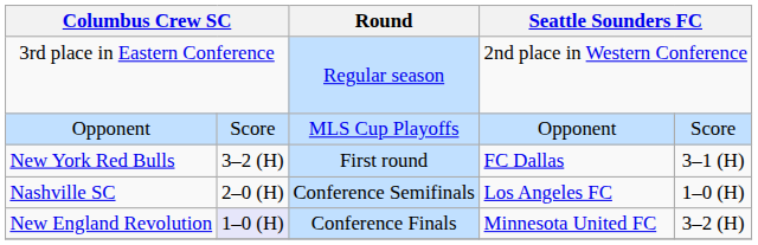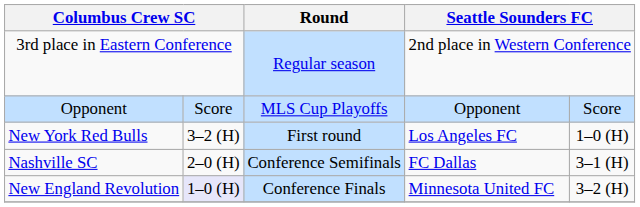New York Red Bulls | column 4: FC Dallas -> Los Angeles FC
New York Red Bulls | column 5: 3–1 (H) -> 1–0 (H)
Nashville SC | column 4: Los Angeles FC -> FC Dallas
Nashville SC | column 5: 1–0 (H) -> 3–1 (H)
